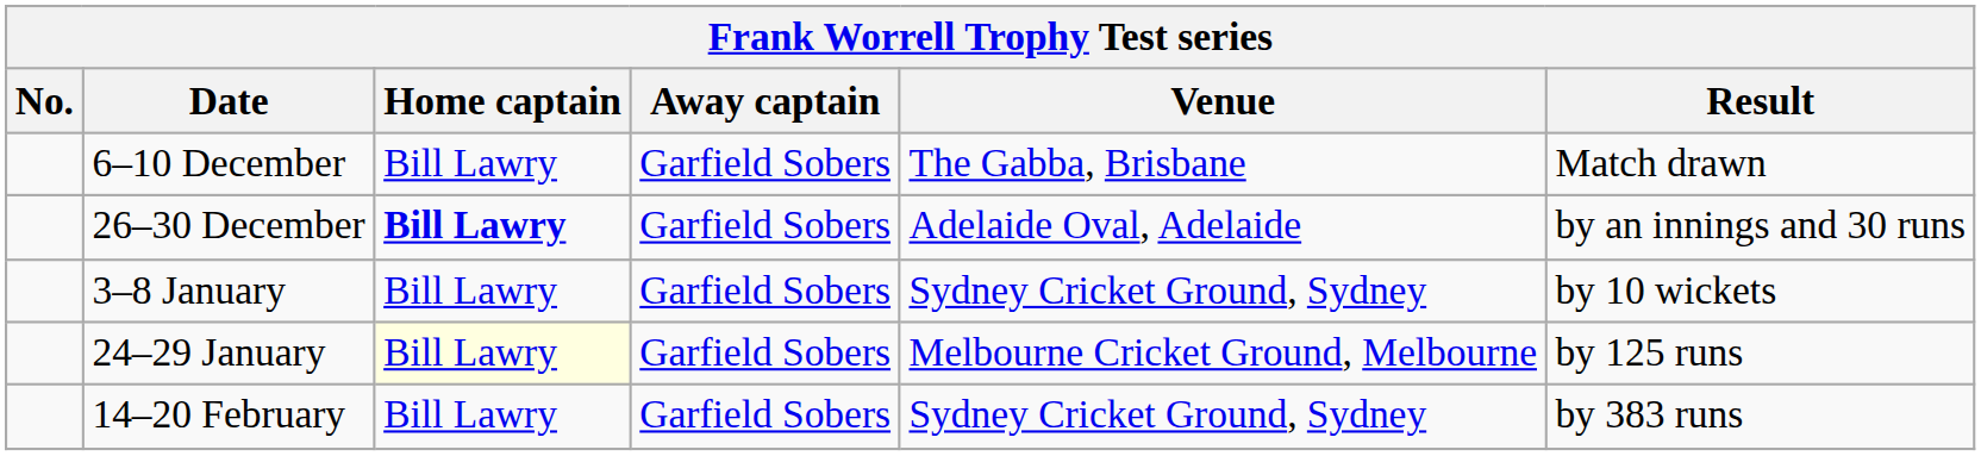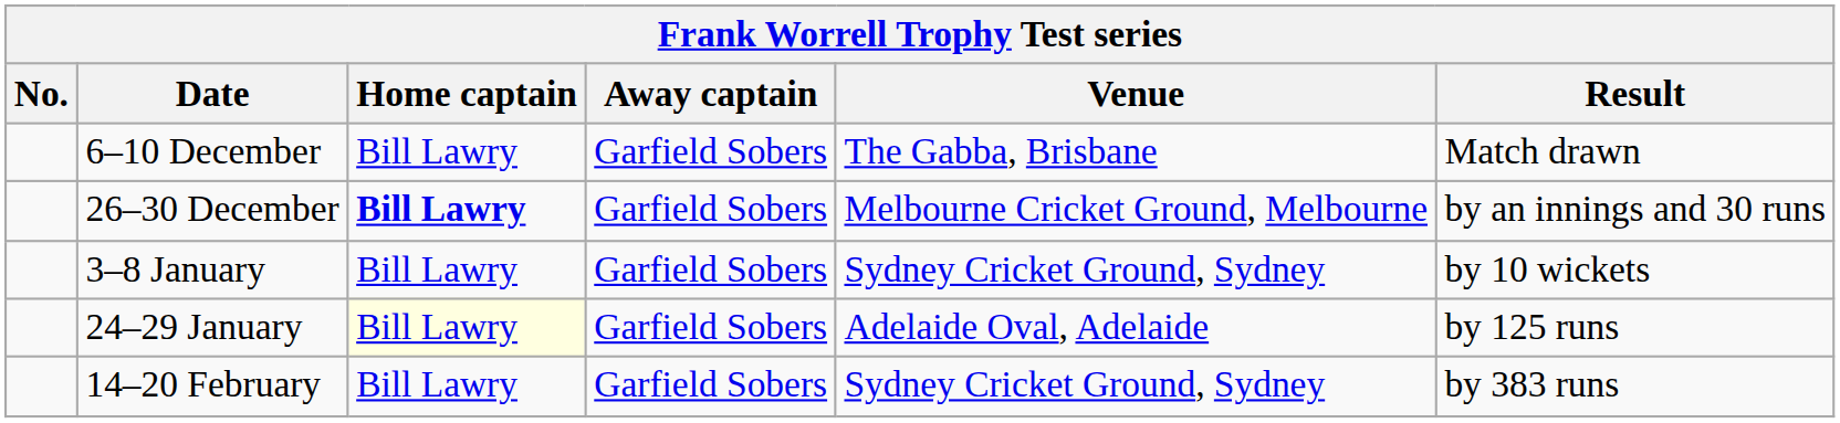26–30 December | Venue: Adelaide Oval, Adelaide -> Melbourne Cricket Ground, Melbourne
24–29 January | Venue: Melbourne Cricket Ground, Melbourne -> Adelaide Oval, Adelaide
